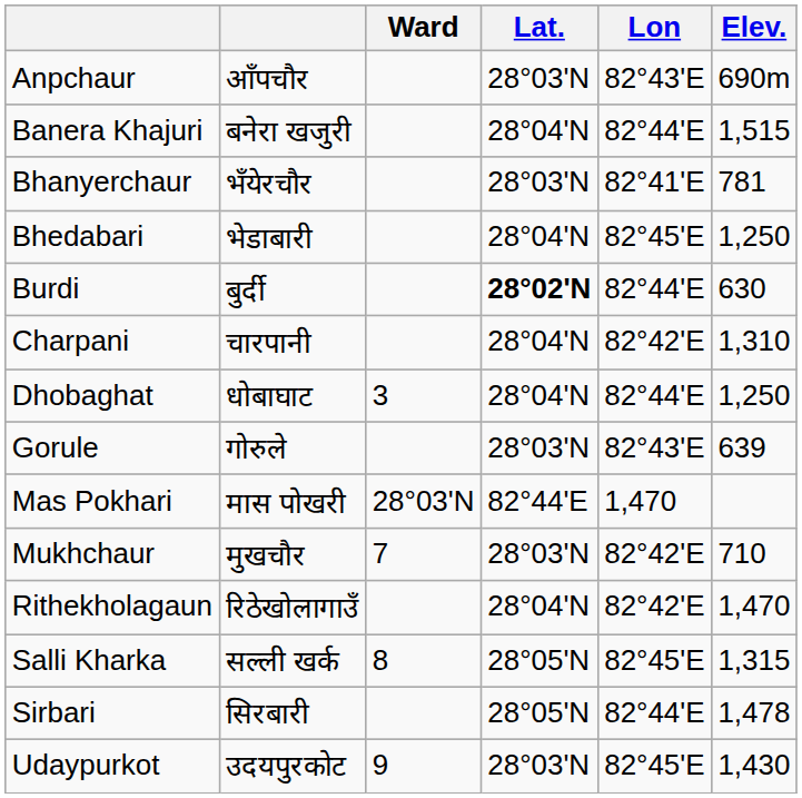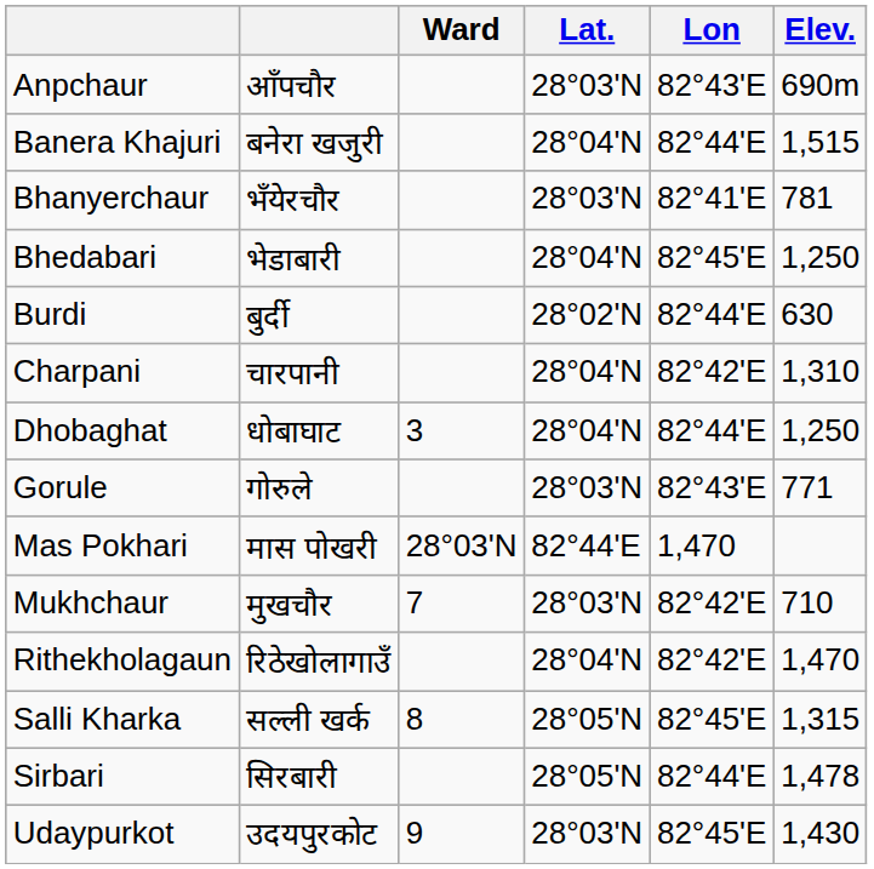Burdi | Lat.: bold -> normal
Gorule | Elev.: 639 -> 771
